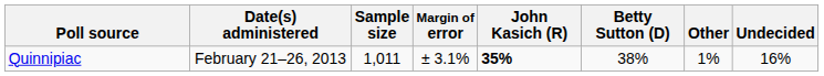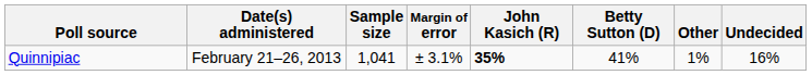Quinnipiac | Sample size: 1,011 -> 1,041
Quinnipiac | Betty Sutton (D): 38% -> 41%
